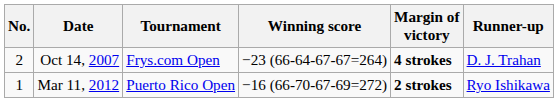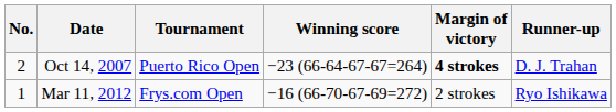Oct 14, 2007 | Tournament: Frys.com Open -> Puerto Rico Open
Mar 11, 2012 | Tournament: Puerto Rico Open -> Frys.com Open
Mar 11, 2012 | Margin of victory: bold -> normal
